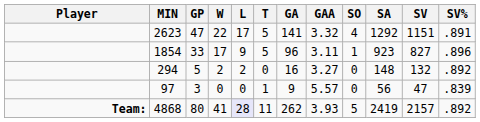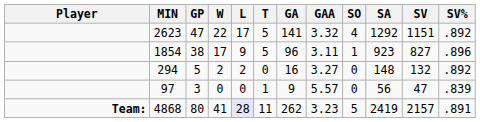2623 | SV%: .891 -> .892
1854 | GP: 33 -> 38
4868 | GAA: 3.93 -> 3.23
4868 | SV%: .892 -> .891
